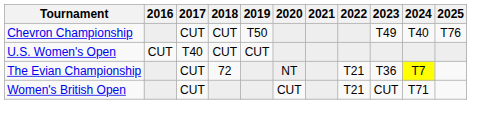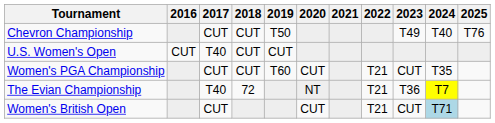+ row: Women's PGA Championship | CUT | CUT | T60 | CUT | T21 | CUT | T35
The Evian Championship | 2017: CUT -> T40
Women's British Open | 2024: no background -> lightblue background
